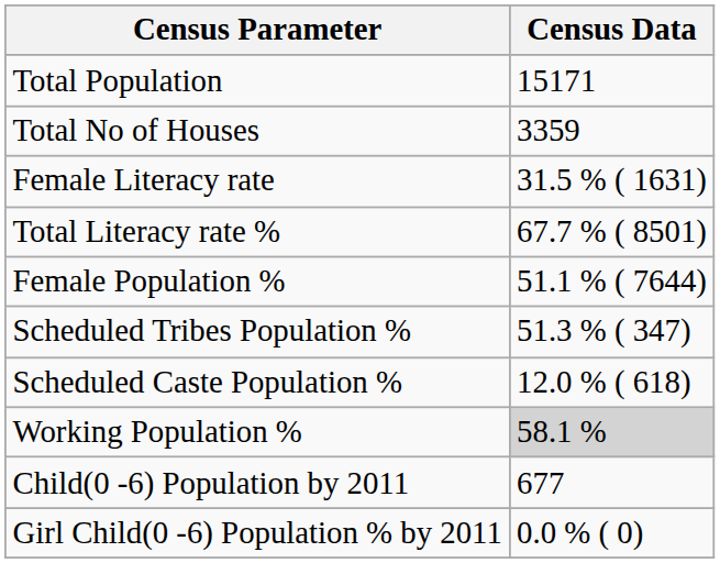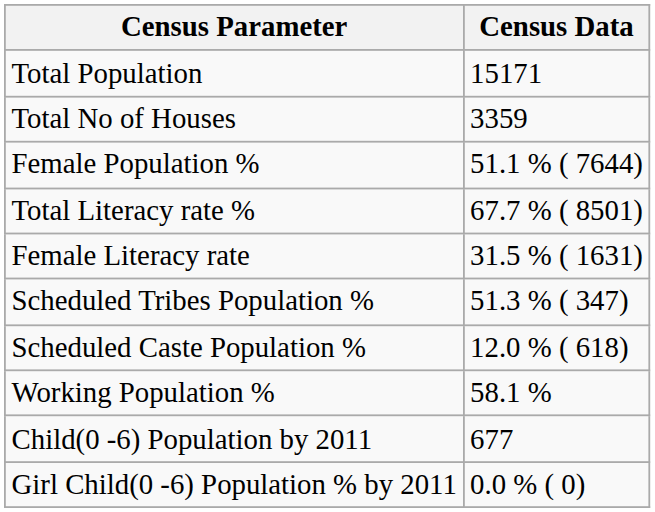rows swapped: Female Population % <-> Female Literacy rate
Working Population % | Census Data: lightgrey background -> no background
